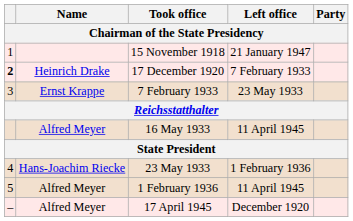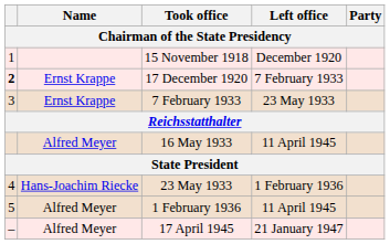15 November 1918 | Left office: 21 January 1947 -> December 1920
17 December 1920 | Name: Heinrich Drake -> Ernst Krappe
17 April 1945 | Left office: December 1920 -> 21 January 1947
